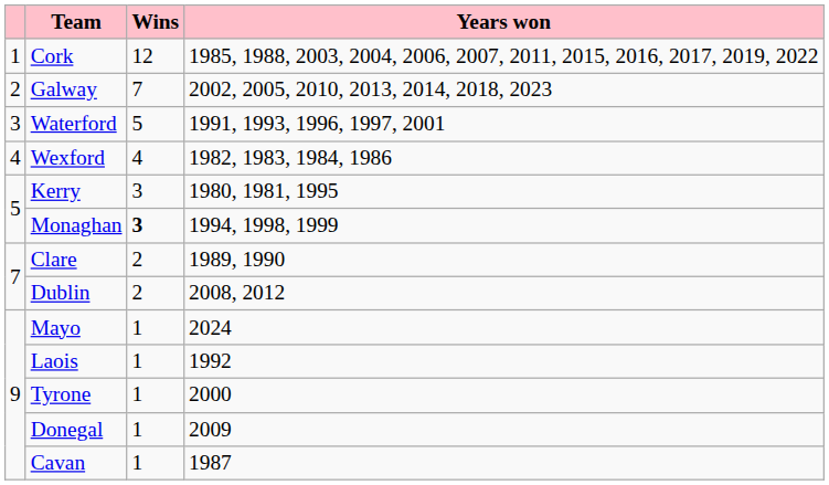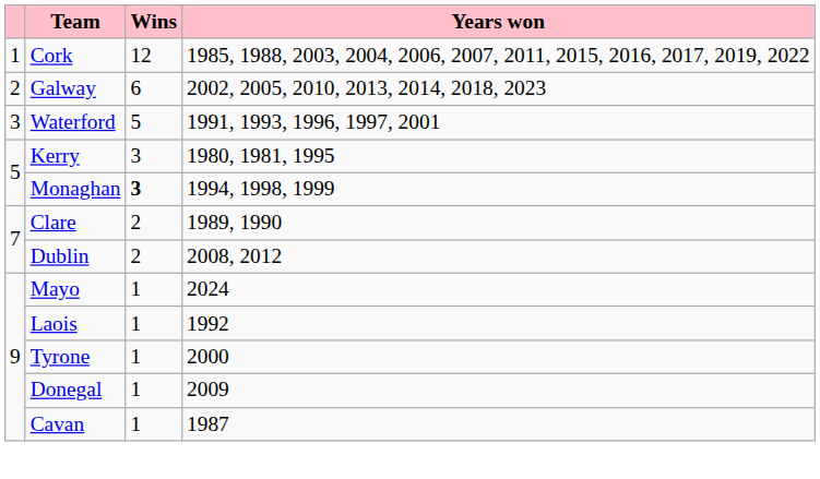Galway | Wins: 7 -> 6
- row: 4 | Wexford | 4 | 1982, 1983, 1984, 1986
